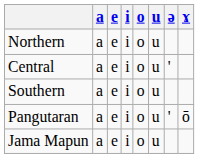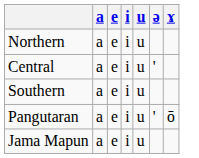- column: o | o | o | o | o | o
